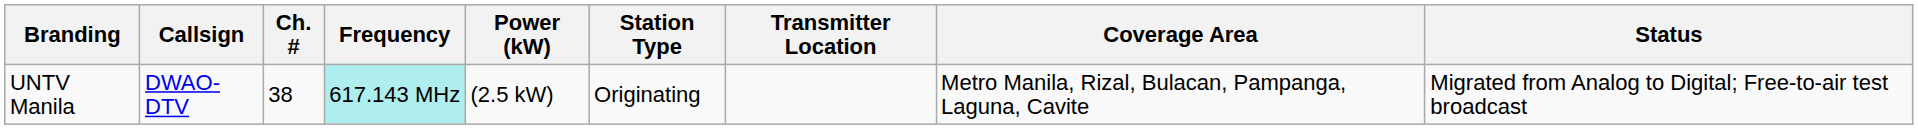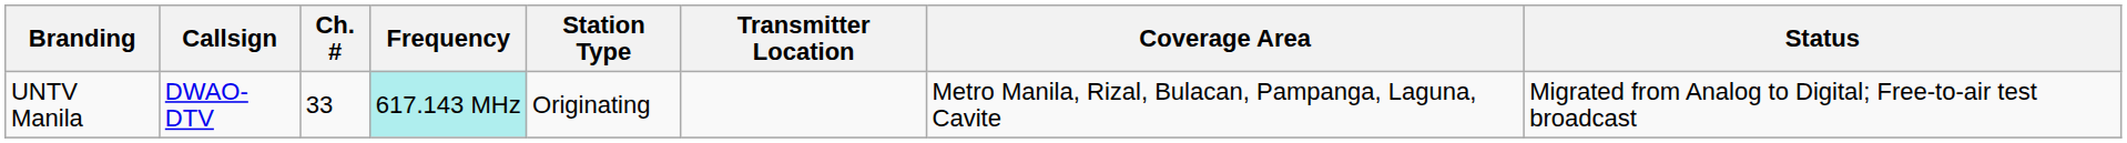- column: Power (kW) | (2.5 kW)
UNTV Manila | Ch. #: 38 -> 33
